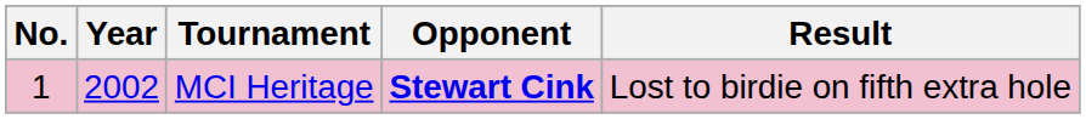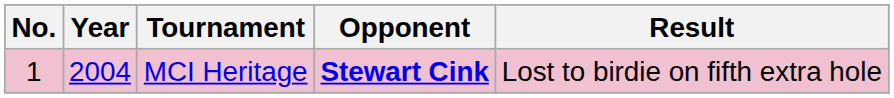MCI Heritage | Year: 2002 -> 2004
